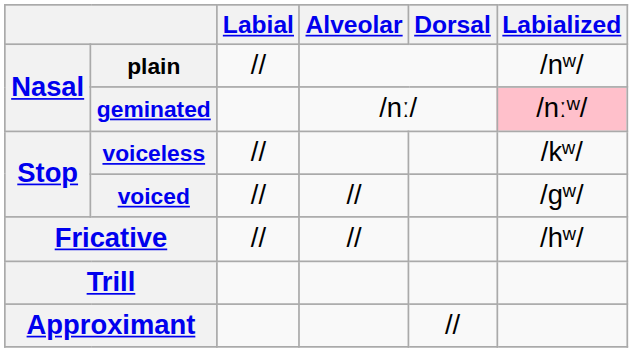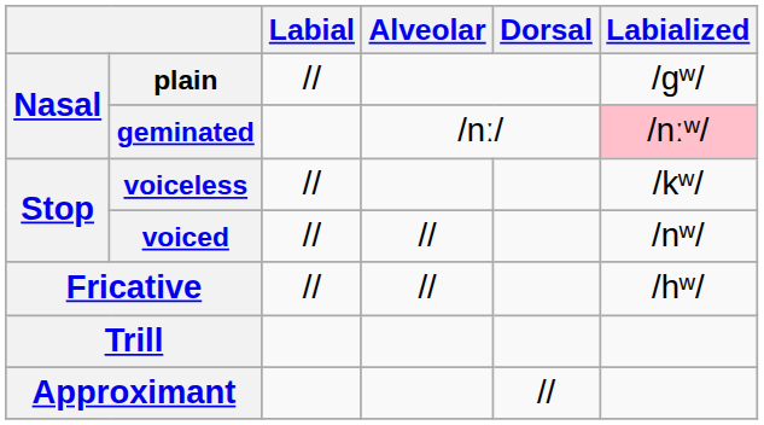plain | Labialized: /nʷ/ -> /ɡʷ/
voiced | Labialized: /ɡʷ/ -> /nʷ/
